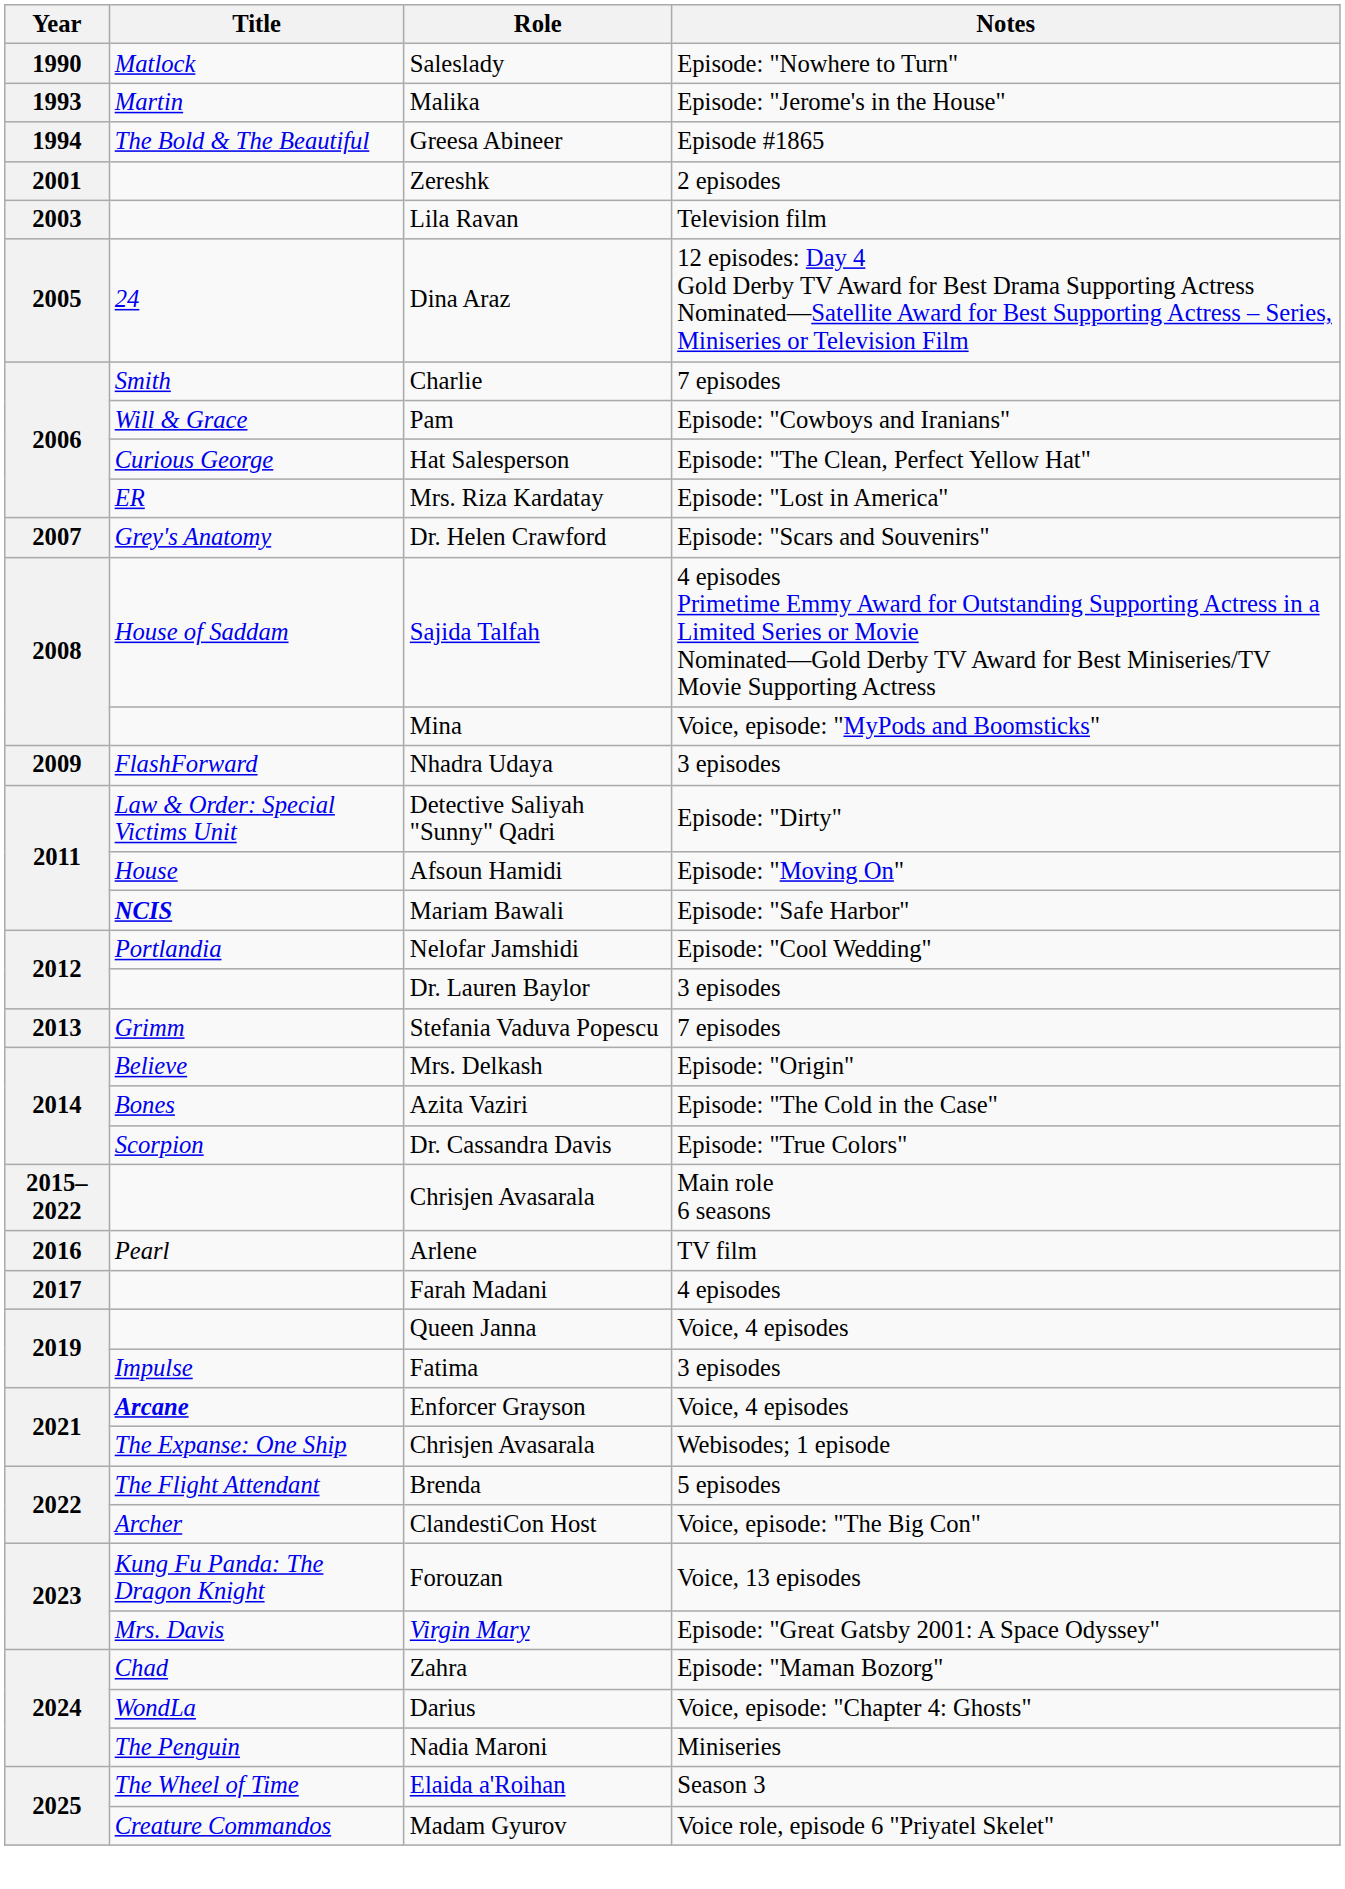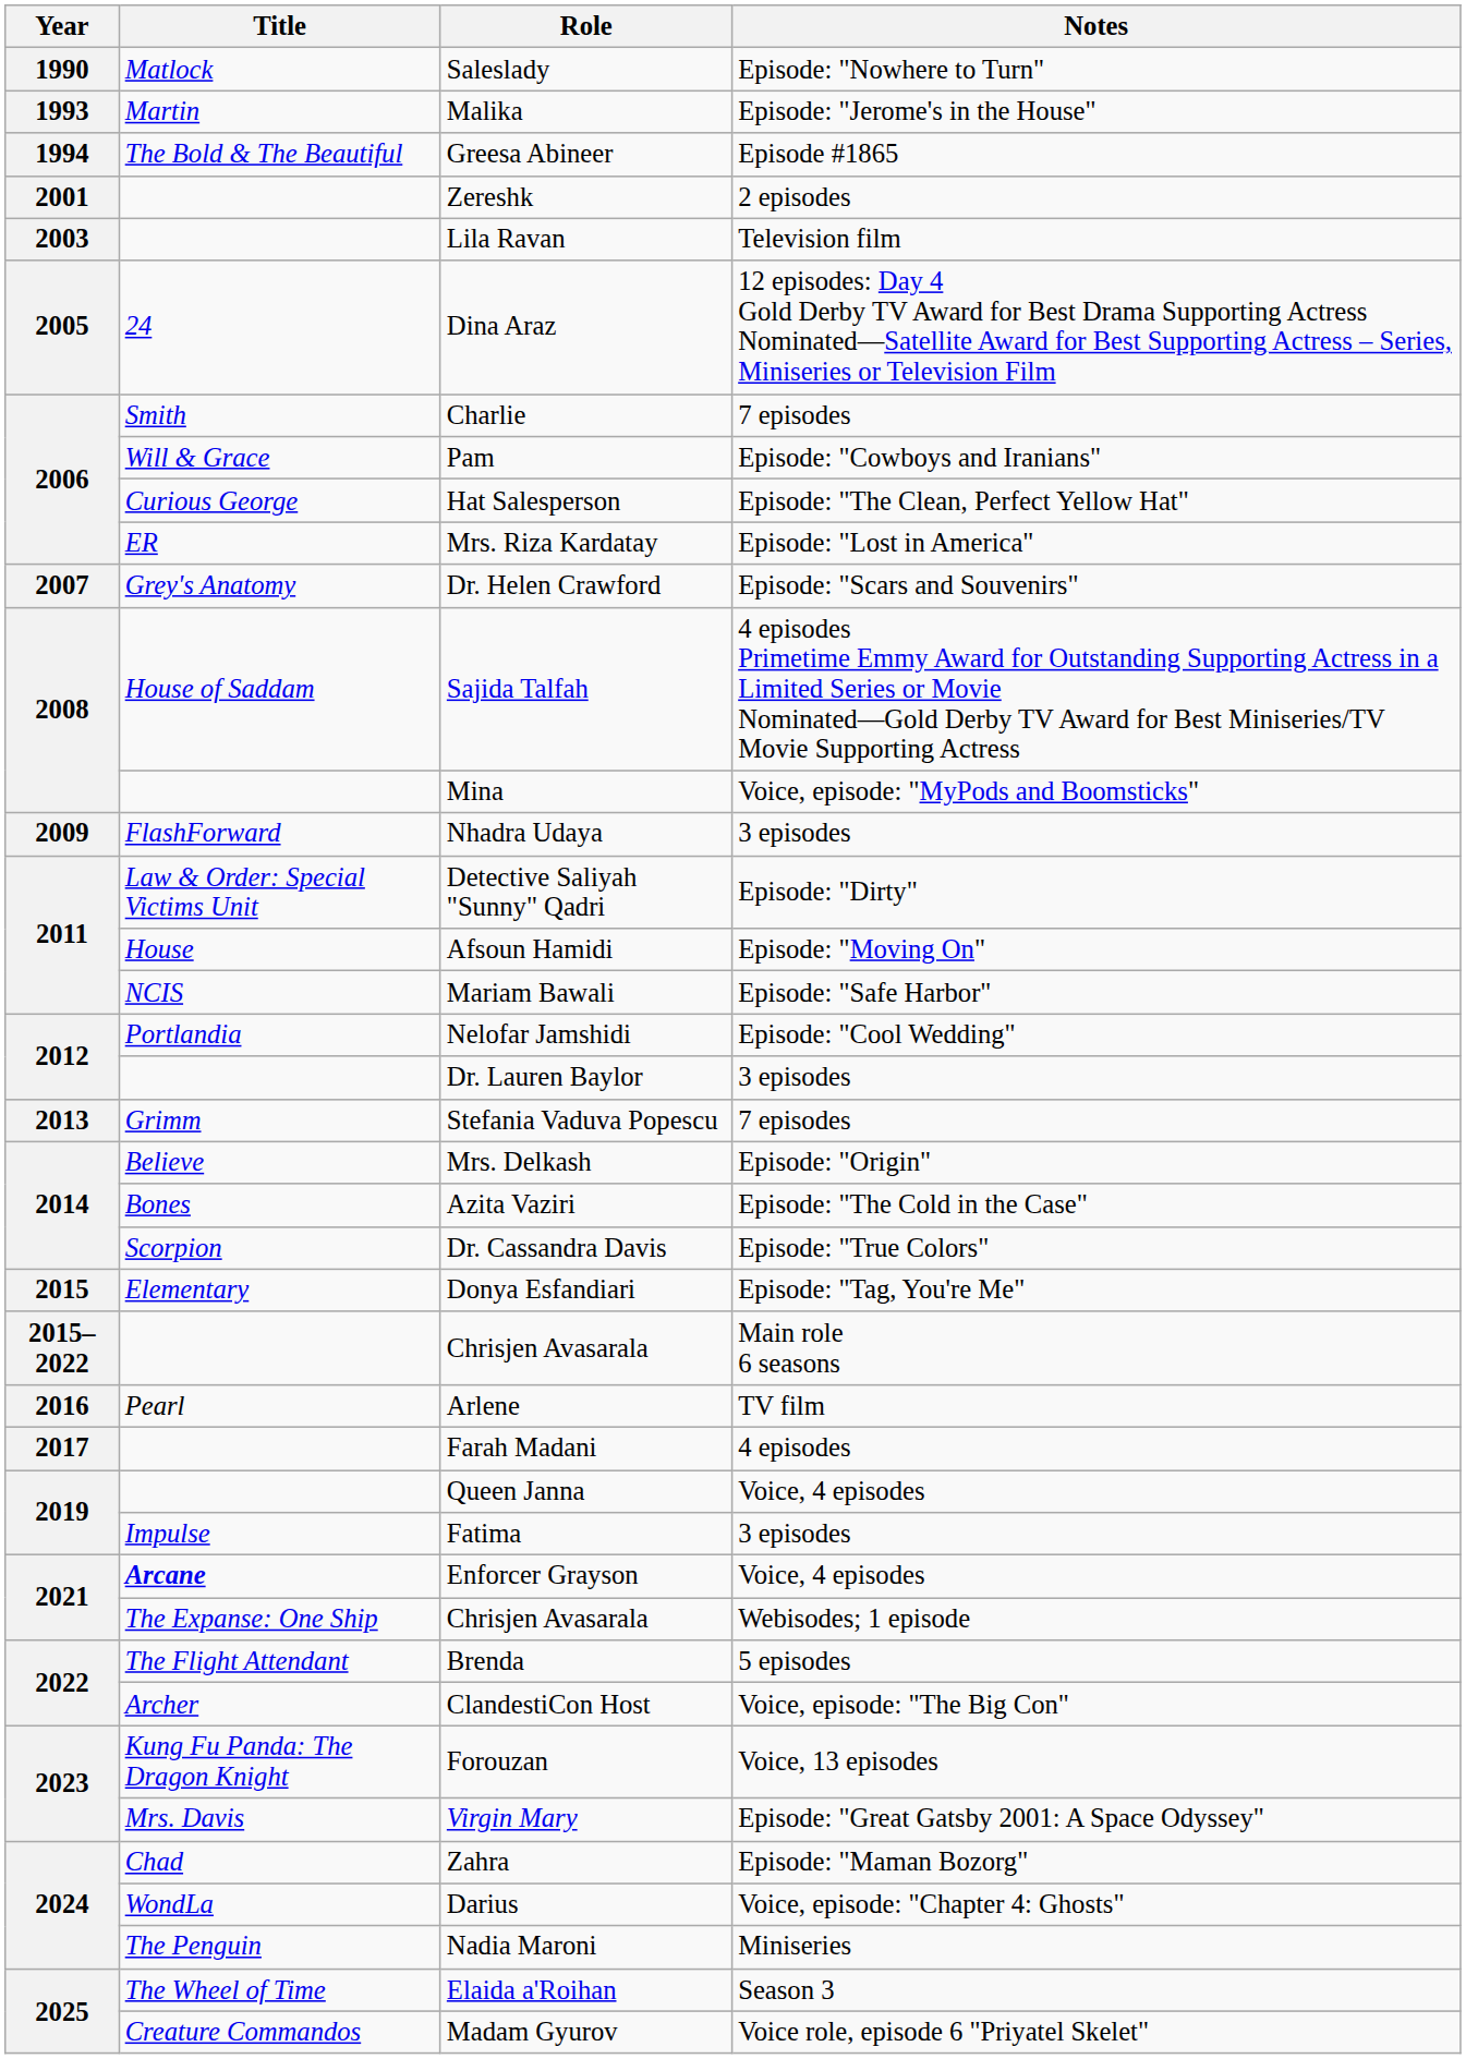Mariam Bawali | Title: bold -> normal
+ row: 2015 | Elementary | Donya Esfandiari | Episode: "Tag, You're Me"
